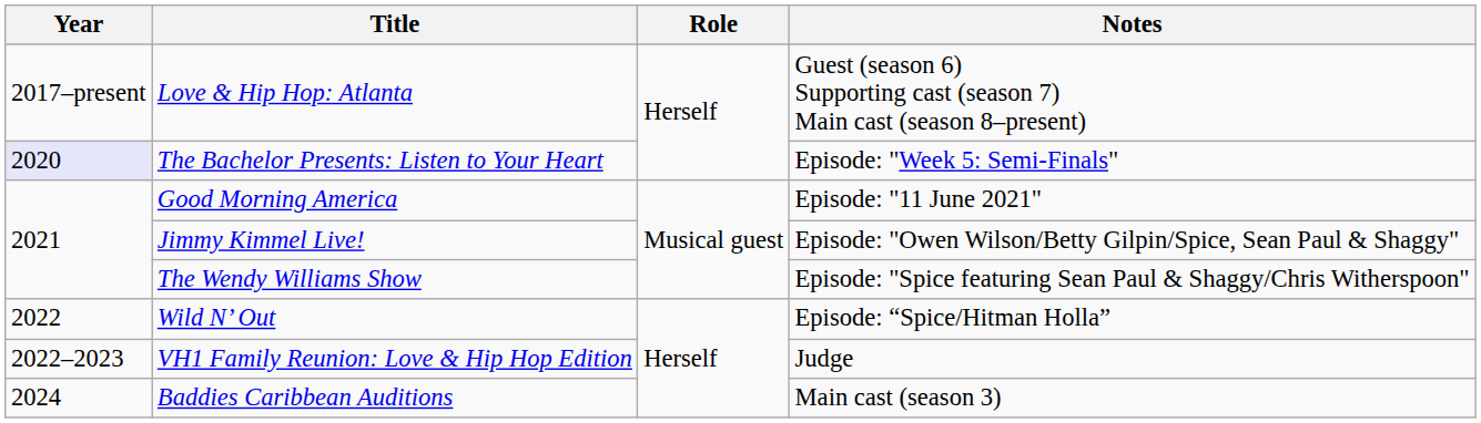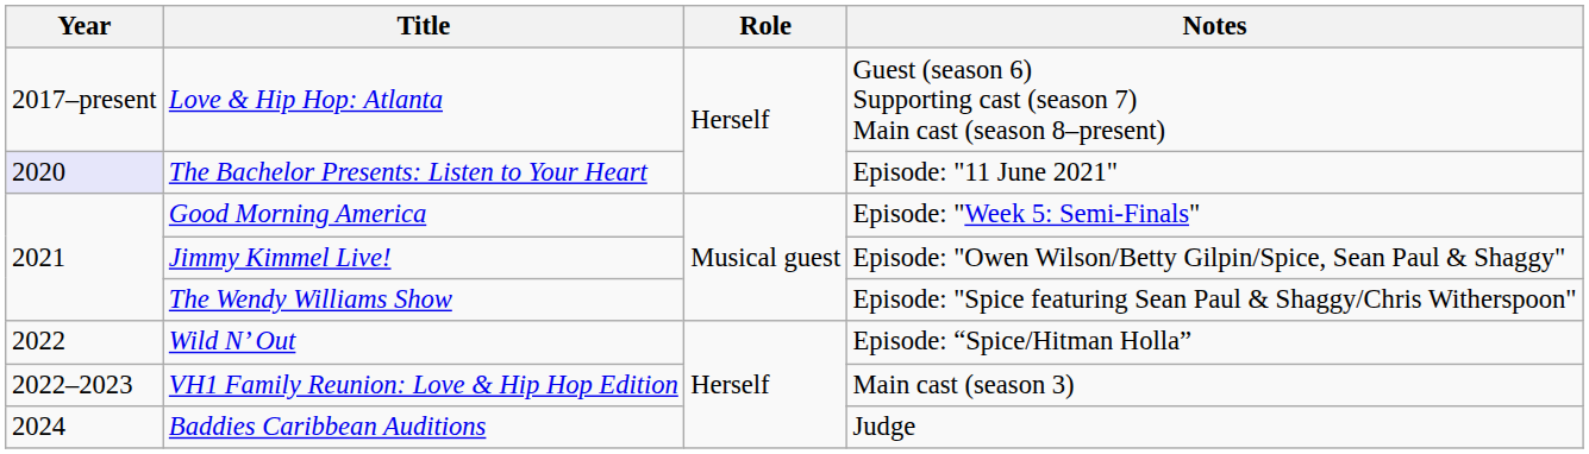The Bachelor Presents: Listen to Your Heart | Notes: Episode: "Week 5: Semi-Finals" -> Episode: "11 June 2021"
Good Morning America | Notes: Episode: "11 June 2021" -> Episode: "Week 5: Semi-Finals"
VH1 Family Reunion: Love & Hip Hop Edition | Notes: Judge -> Main cast (season 3)
Baddies Caribbean Auditions | Notes: Main cast (season 3) -> Judge
